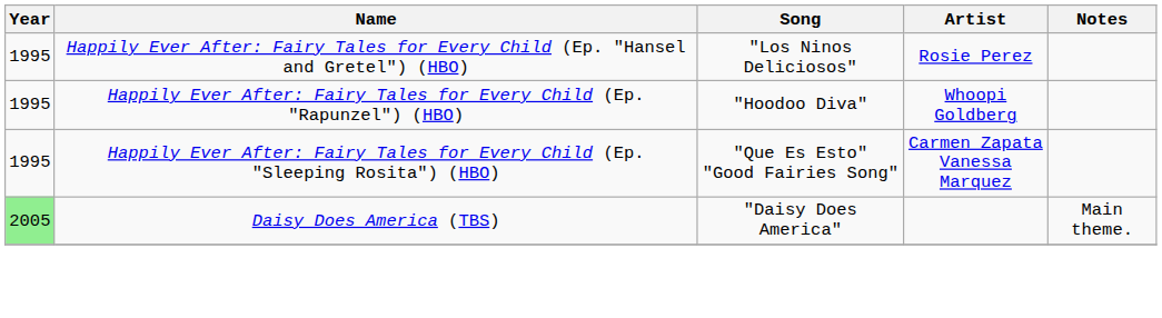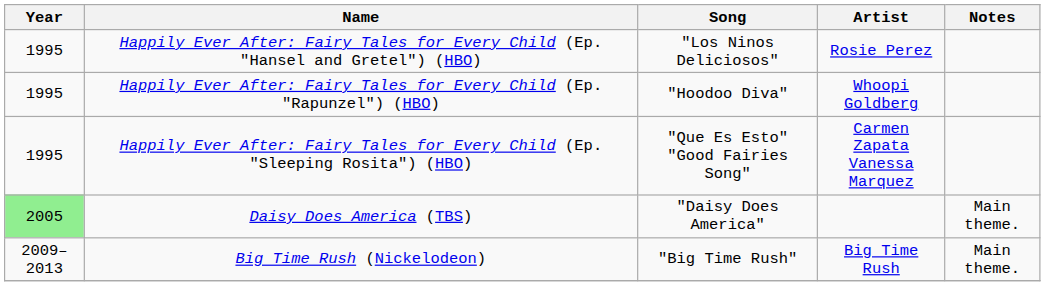+ row: 2009–2013 | Big Time Rush (Nickelodeon) | "Big Time Rush" | Big Time Rush | Main theme.
